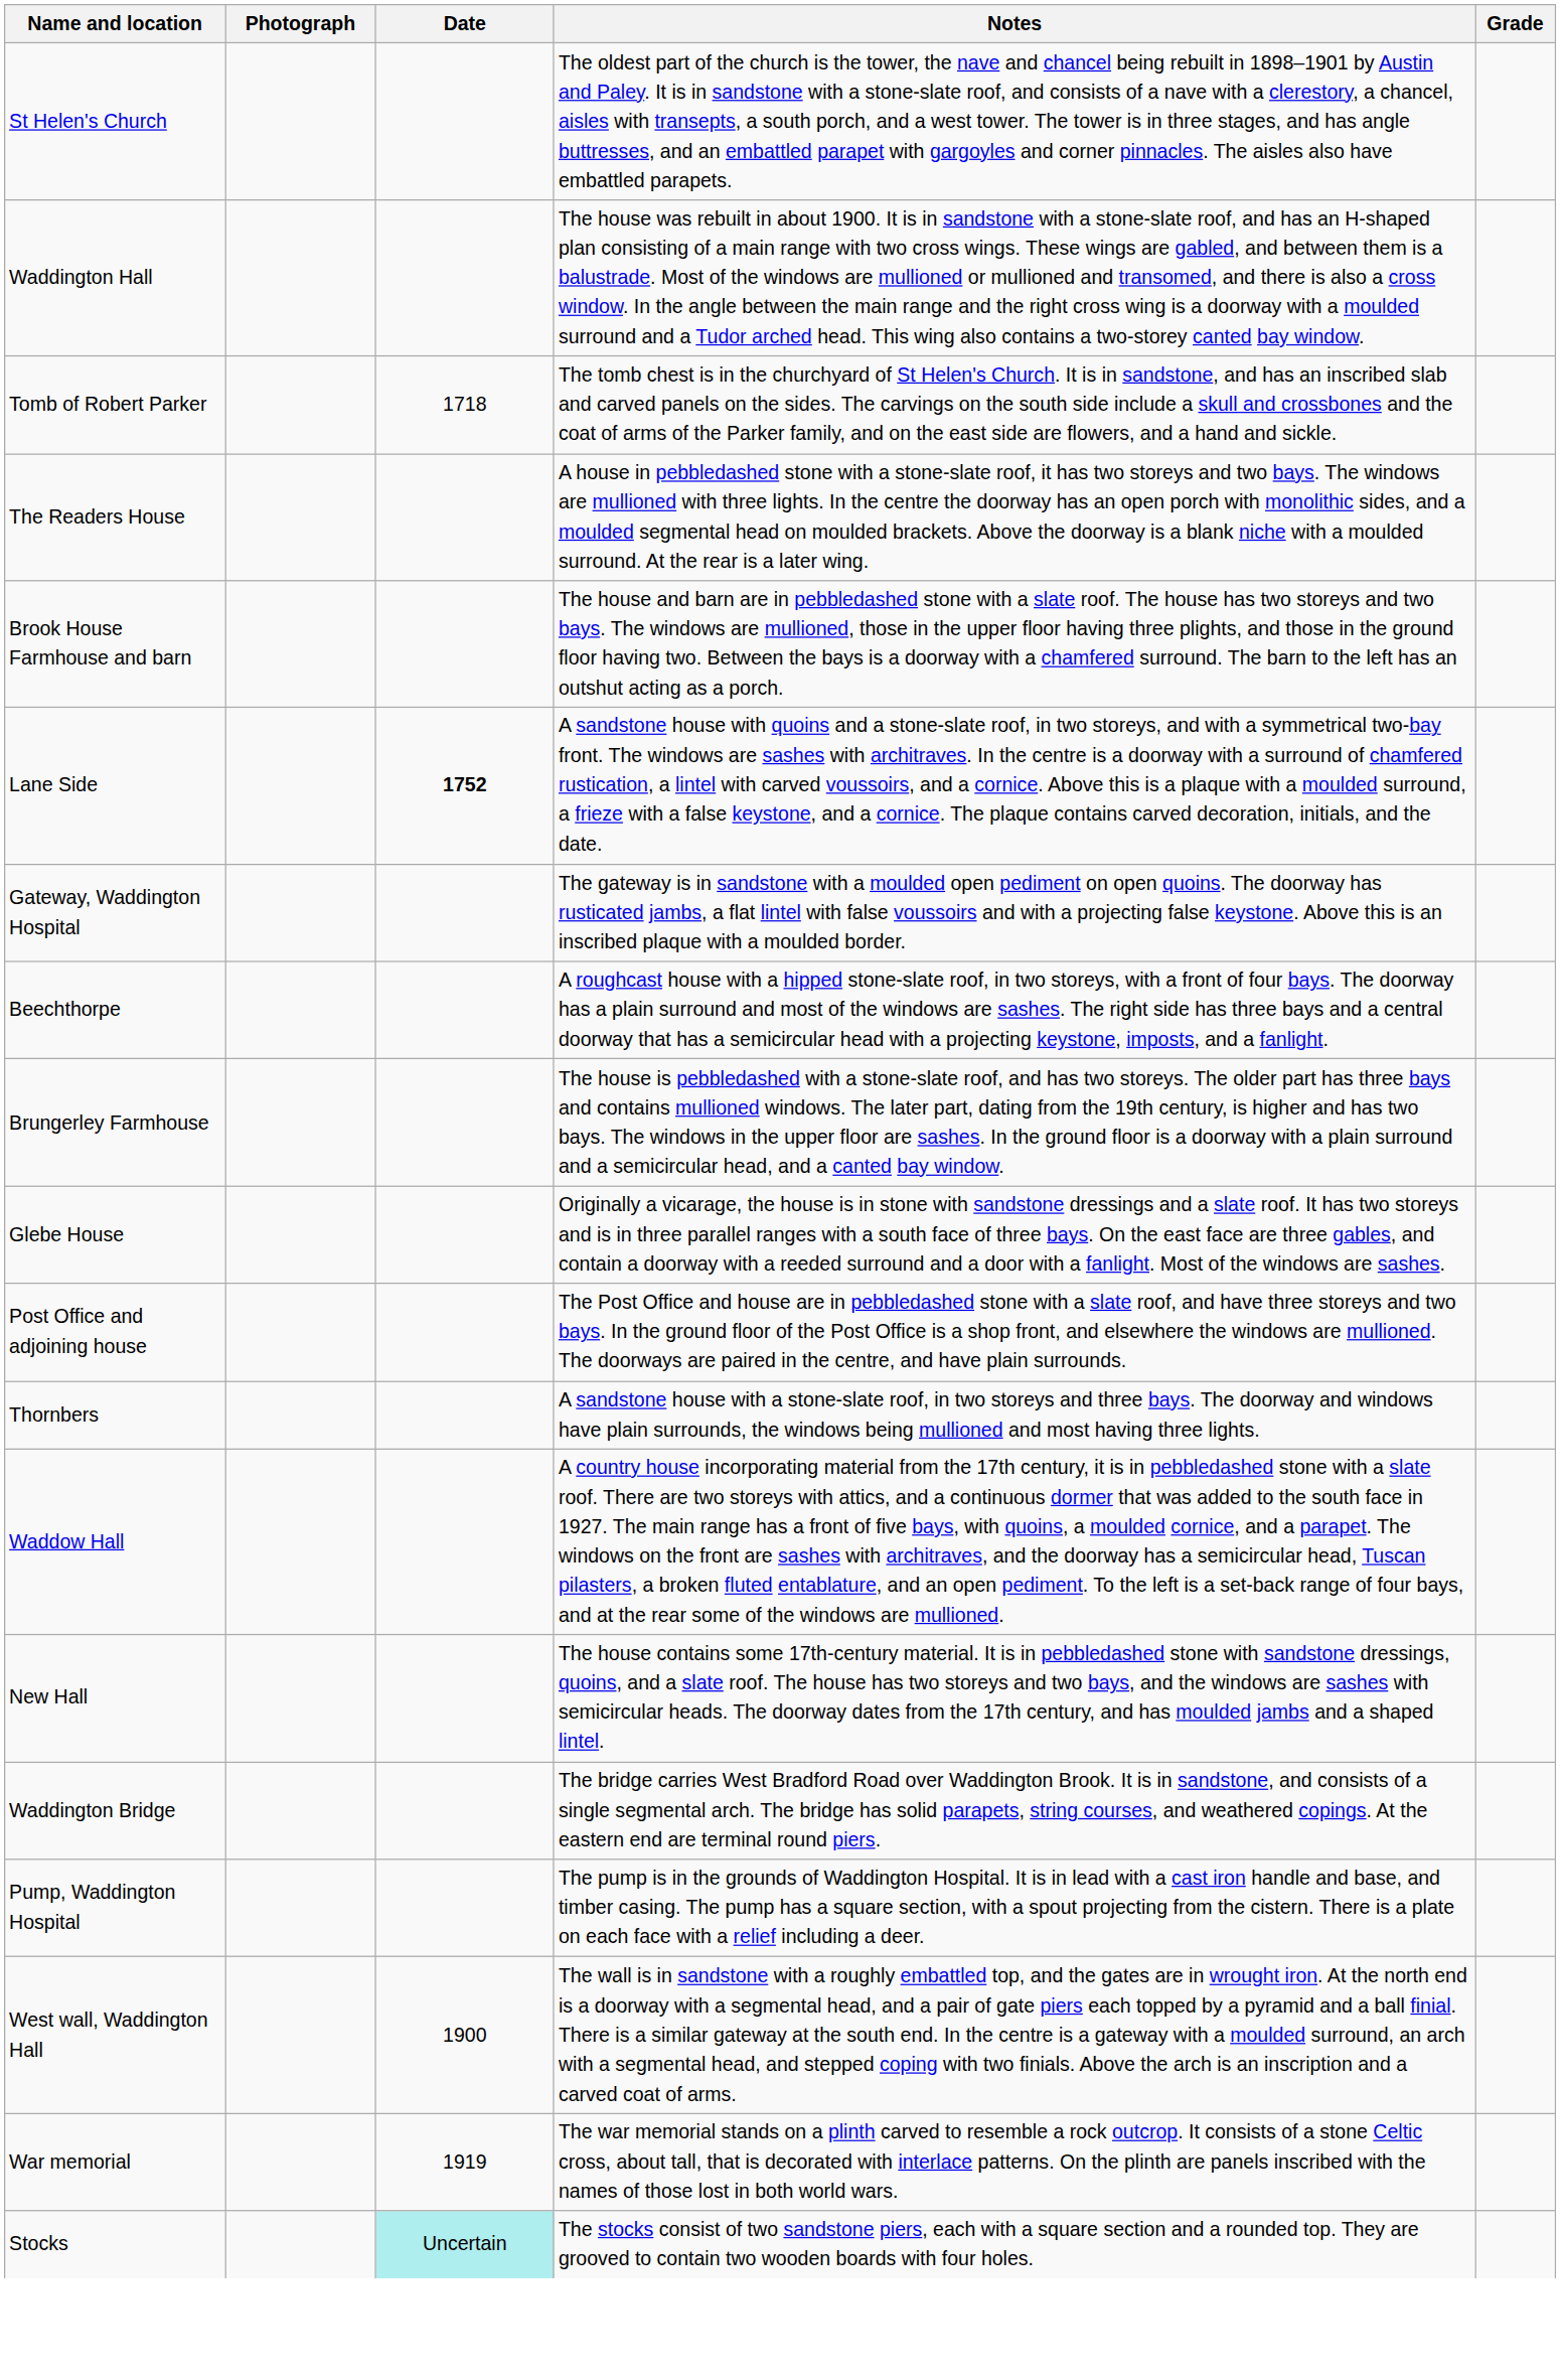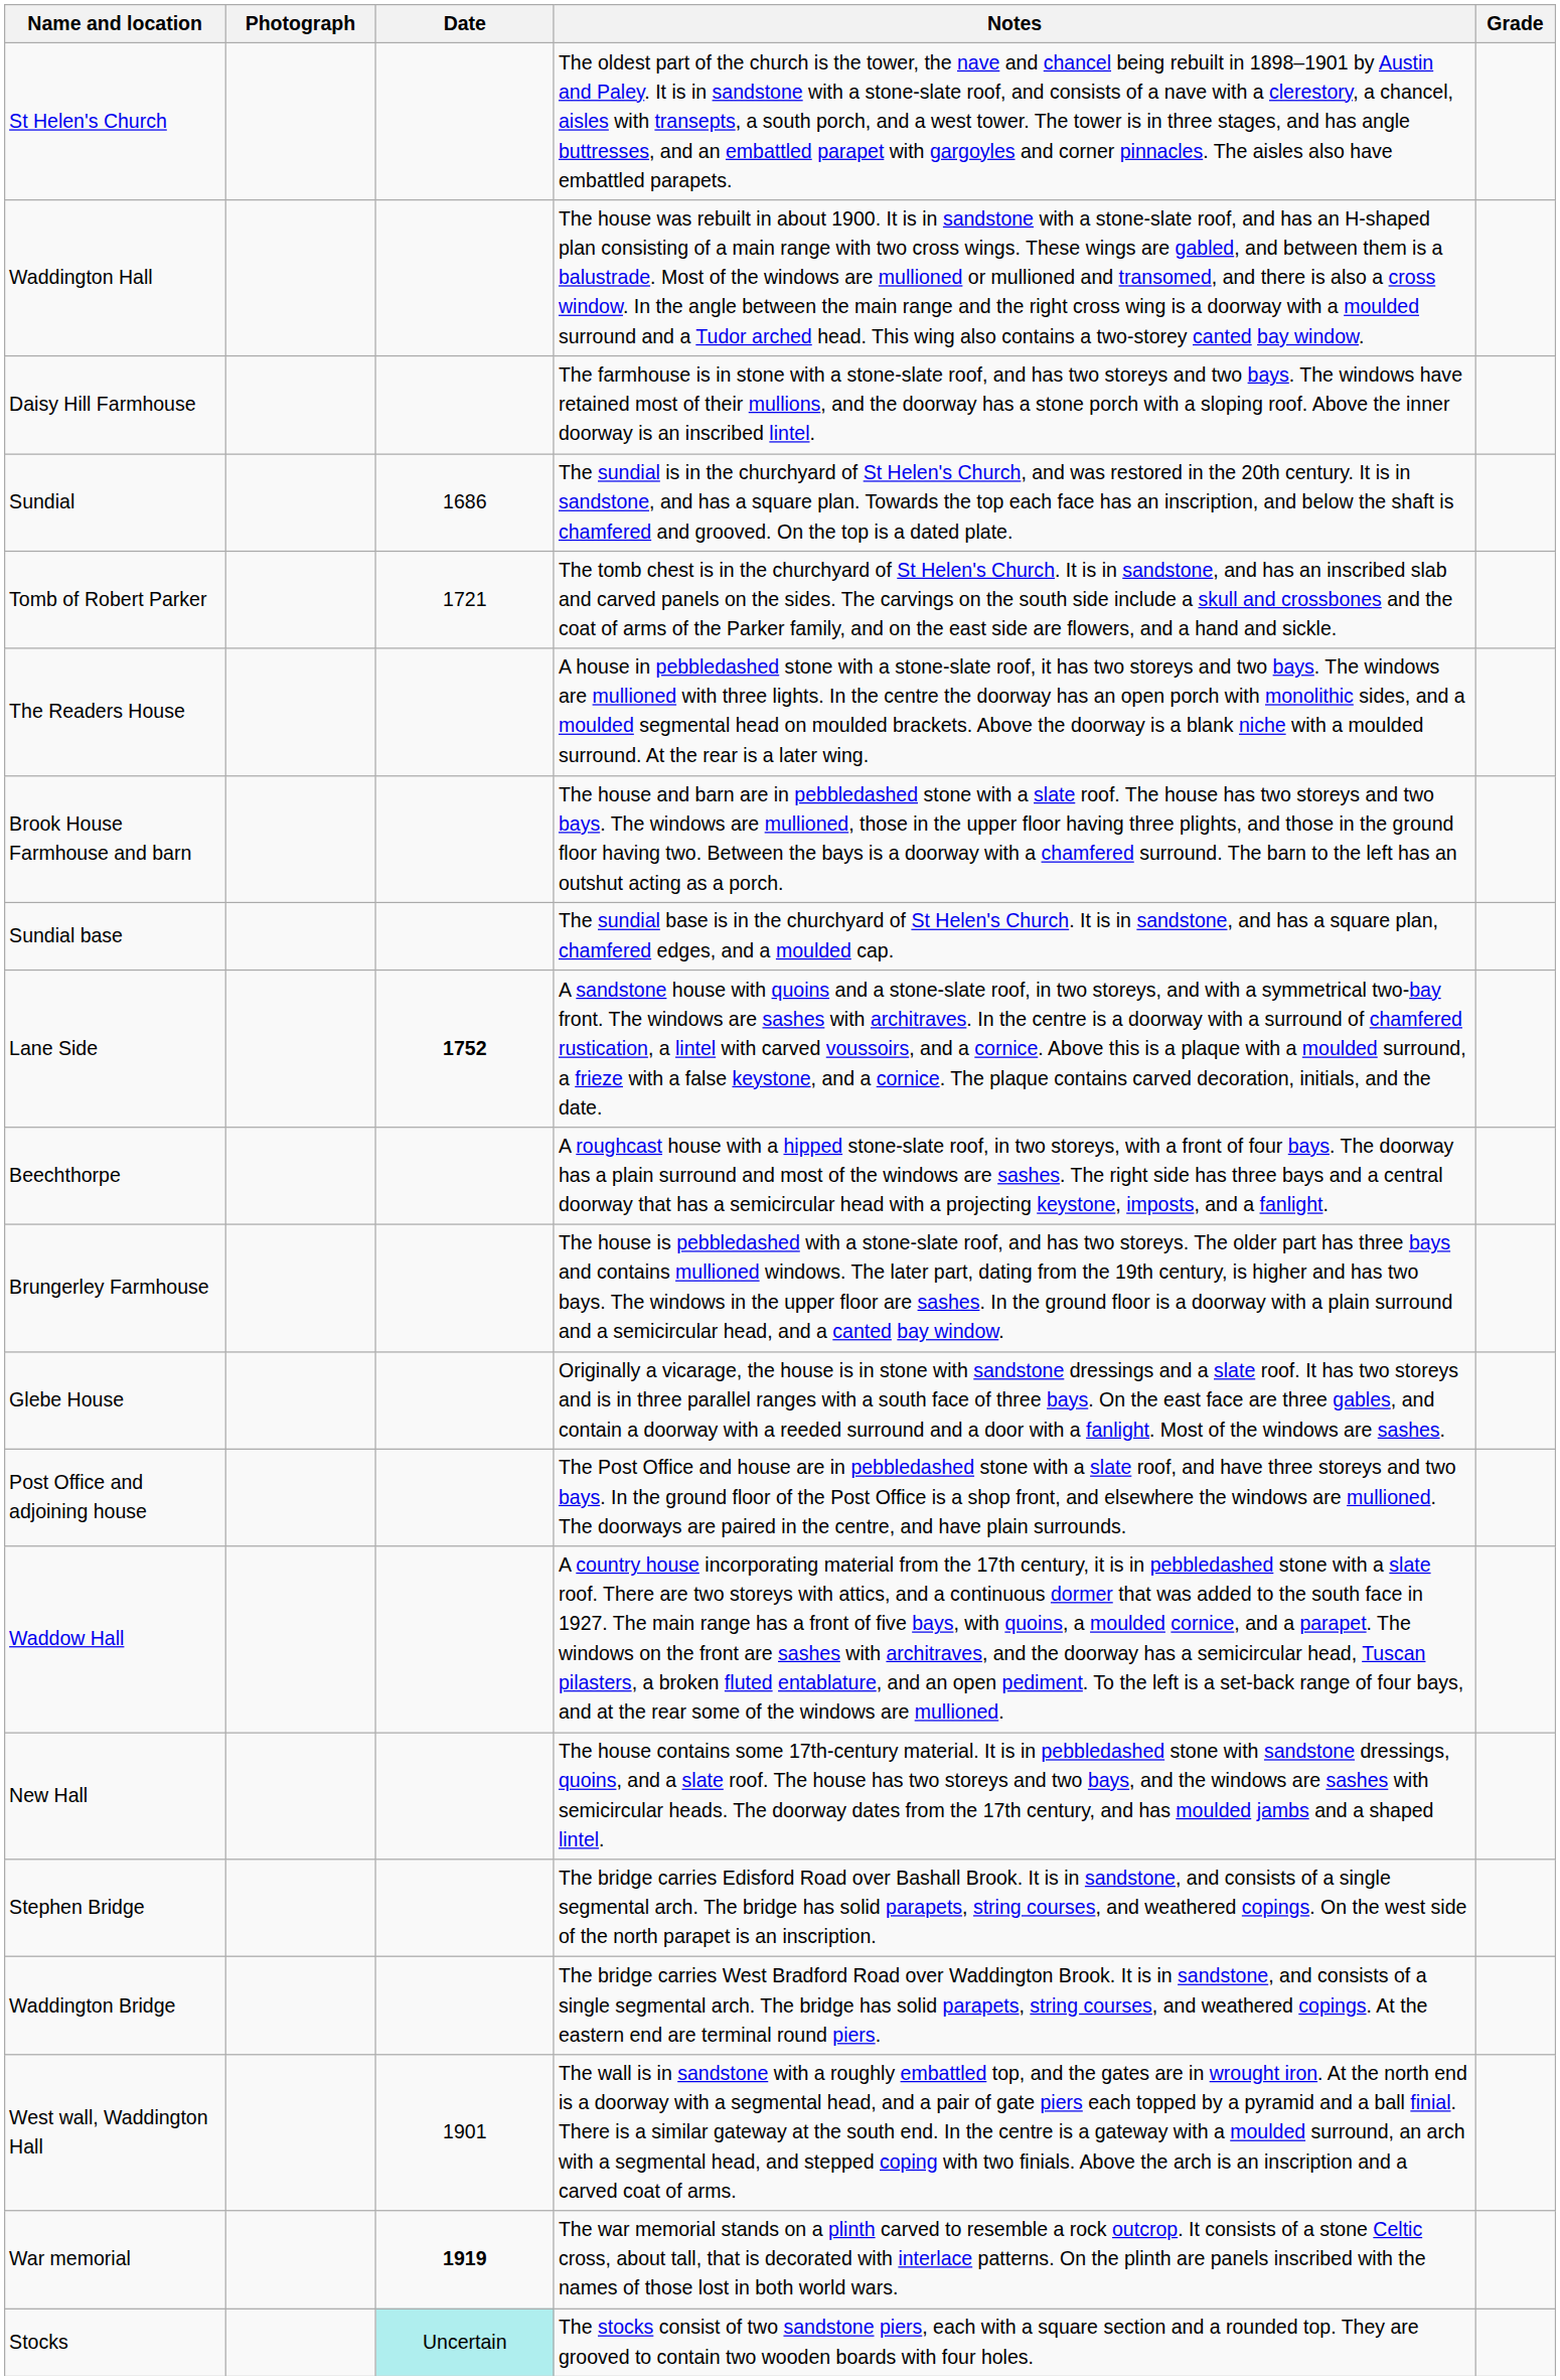+ row: Daisy Hill Farmhouse | The farmhouse is in stone with a stone-slate roof, and has two storeys and two bays. The windows have retained most of their mullions, and the doorway has a stone porch with a sloping roof. Above the inner doorway is an inscribed lintel.
+ row: Sundial | 1686 | The sundial is in the churchyard of St Helen's Church, and was restored in the 20th century. It is in sandstone, and has a square plan. Towards the top each face has an inscription, and below the shaft is chamfered and grooved. On the top is a dated plate.
Tomb of Robert Parker | Date: 1718 -> 1721
+ row: Sundial base | The sundial base is in the churchyard of St Helen's Church. It is in sandstone, and has a square plan, chamfered edges, and a moulded cap.
- row: Gateway, Waddington Hospital | The gateway is in sandstone with a moulded open pediment on open quoins. The doorway has rusticated jambs, a flat lintel with false voussoirs and with a projecting false keystone. Above this is an inscribed plaque with a moulded border.
- row: Thornbers | A sandstone house with a stone-slate roof, in two storeys and three bays. The doorway and windows have plain surrounds, the windows being mullioned and most having three lights.
+ row: Stephen Bridge | The bridge carries Edisford Road over Bashall Brook. It is in sandstone, and consists of a single segmental arch. The bridge has solid parapets, string courses, and weathered copings. On the west side of the north parapet is an inscription.
- row: Pump, Waddington Hospital | The pump is in the grounds of Waddington Hospital. It is in lead with a cast iron handle and base, and timber casing. The pump has a square section, with a spout projecting from the cistern. There is a plate on each face with a relief including a deer.
West wall, Waddington Hall | Date: 1900 -> 1901
War memorial | Date: normal -> bold
